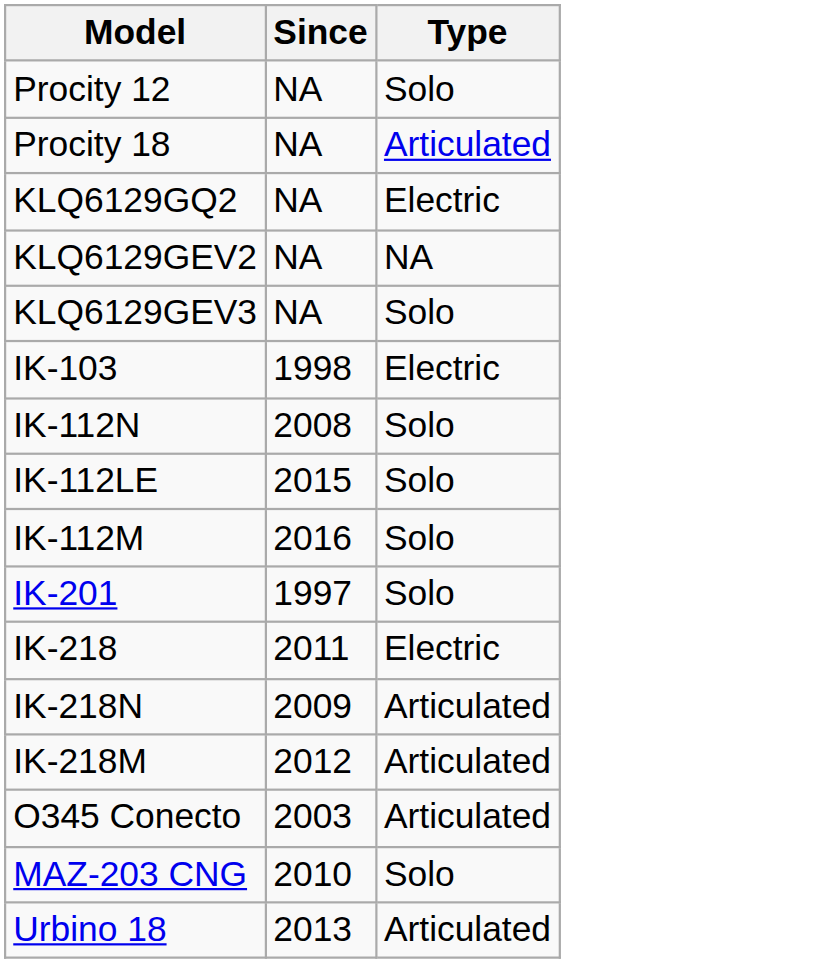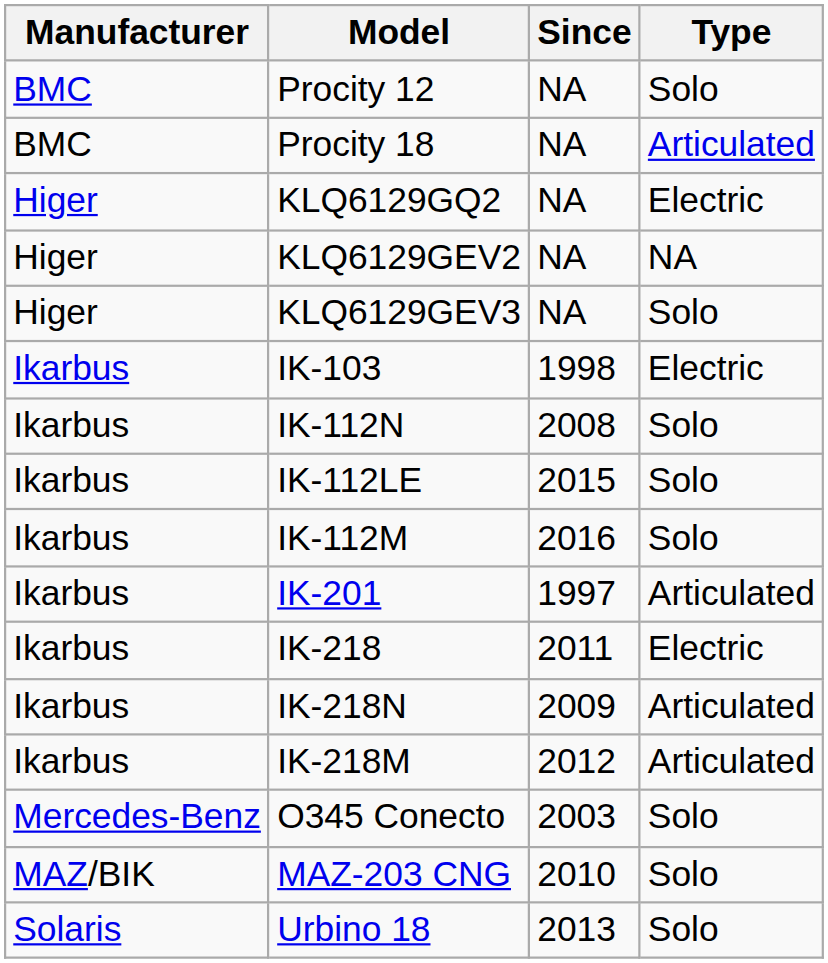+ column: Manufacturer | BMC | BMC | Higer | Higer | Higer | Ikarbus | Ikarbus | Ikarbus | Ikarbus | Ikarbus | Ikarbus | Ikarbus | Ikarbus | Mercedes-Benz | MAZ/BIK | Solaris
IK-201 | Type: Solo -> Articulated
O345 Conecto | Type: Articulated -> Solo
Urbino 18 | Type: Articulated -> Solo
